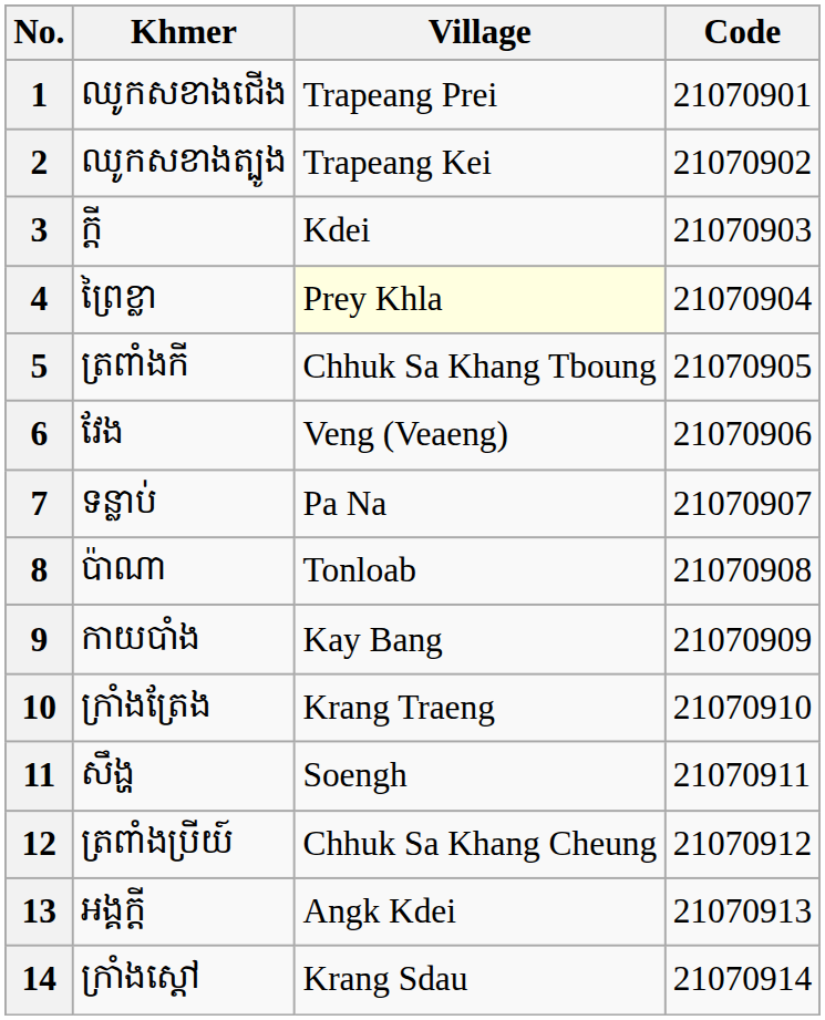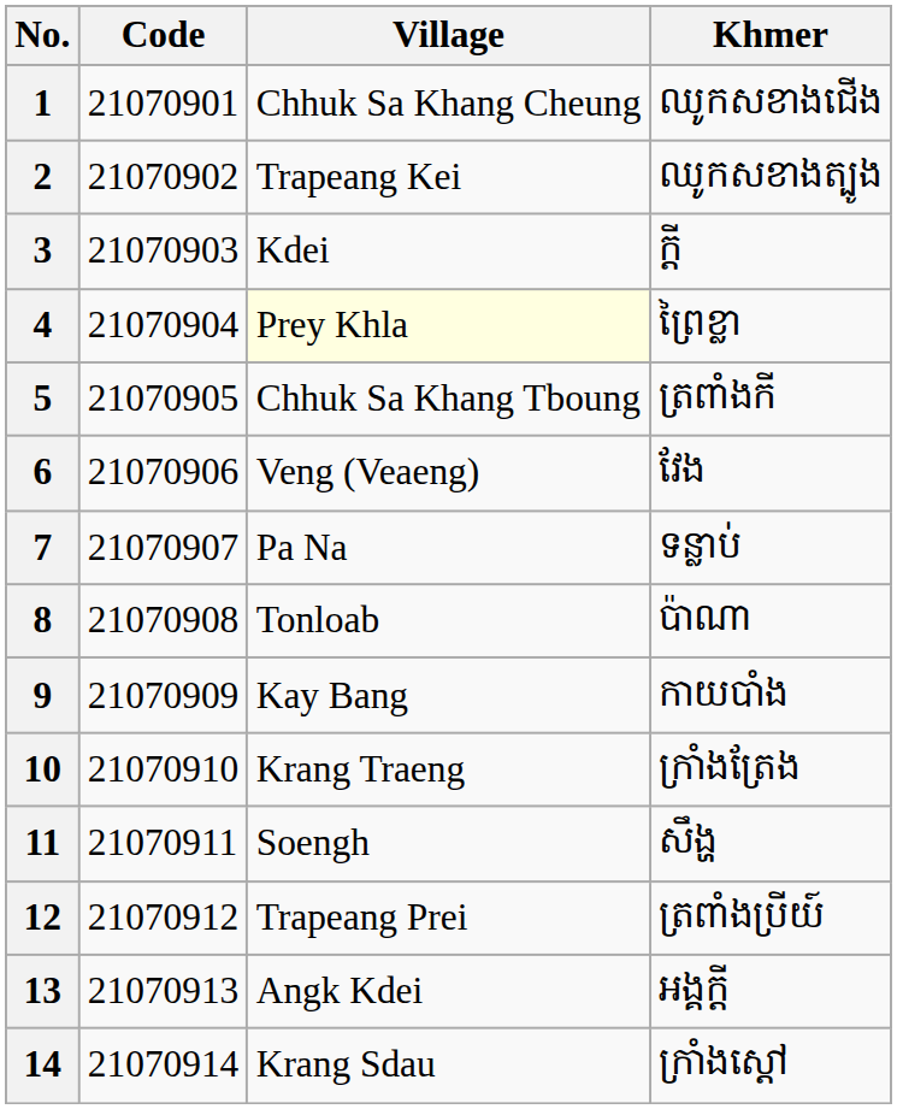columns swapped: Code <-> Khmer
1 | Village: Trapeang Prei -> Chhuk Sa Khang Cheung
12 | Village: Chhuk Sa Khang Cheung -> Trapeang Prei
